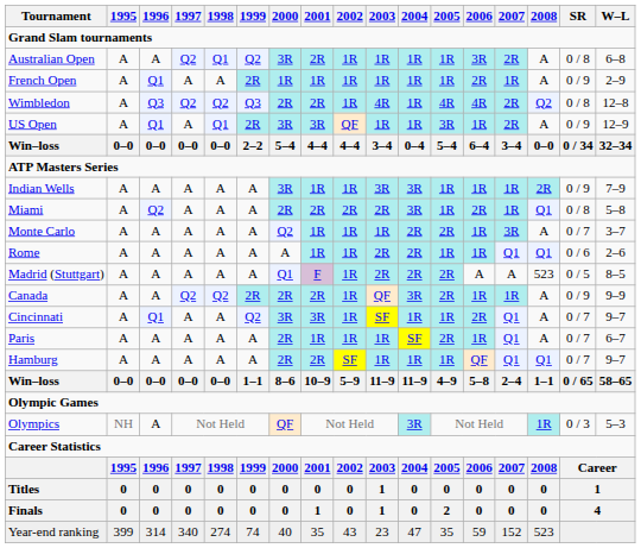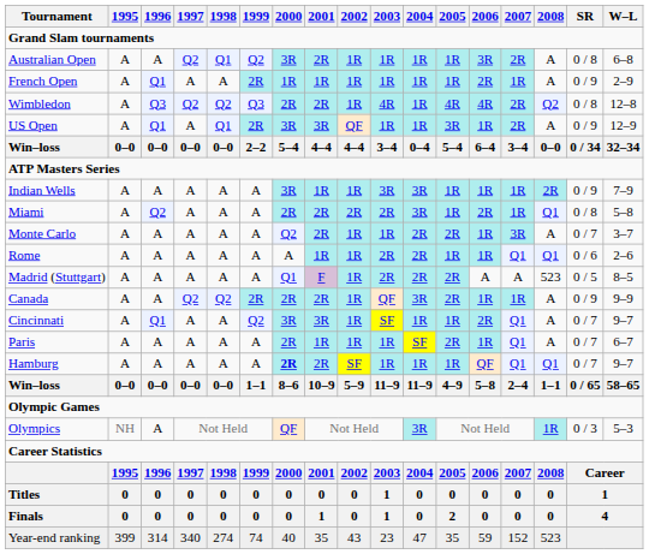Monte Carlo | 2001: 1R -> 2R
Hamburg | 2000: normal -> bold
